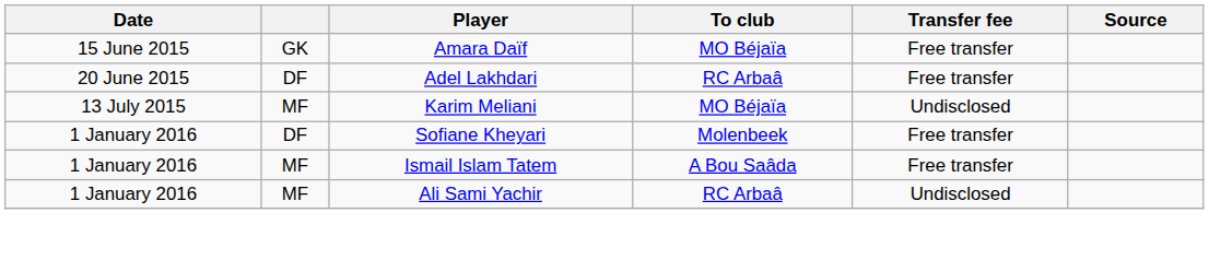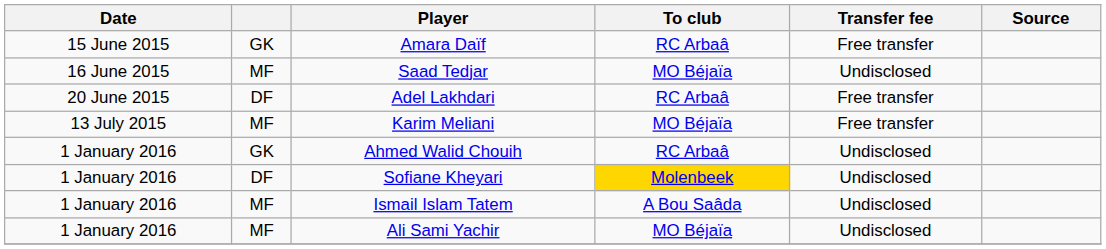Amara Daïf | To club: MO Béjaïa -> RC Arbaâ
+ row: 16 June 2015 | MF | Saad Tedjar | MO Béjaïa | Undisclosed
Karim Meliani | Transfer fee: Undisclosed -> Free transfer
+ row: 1 January 2016 | GK | Ahmed Walid Chouih | RC Arbaâ | Undisclosed
Sofiane Kheyari | To club: no background -> gold background
Sofiane Kheyari | Transfer fee: Free transfer -> Undisclosed
Ismail Islam Tatem | Transfer fee: Free transfer -> Undisclosed
Ali Sami Yachir | To club: RC Arbaâ -> MO Béjaïa
